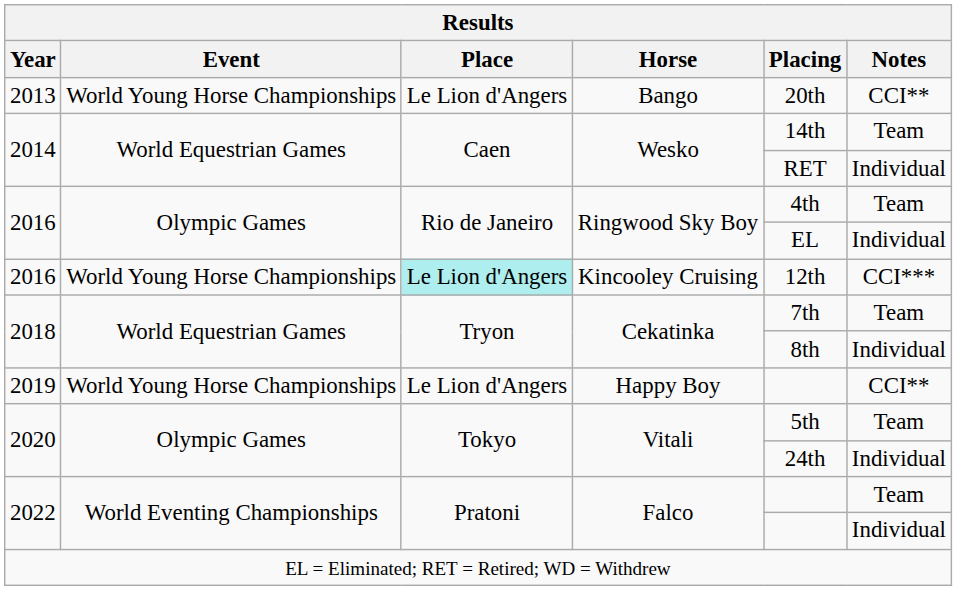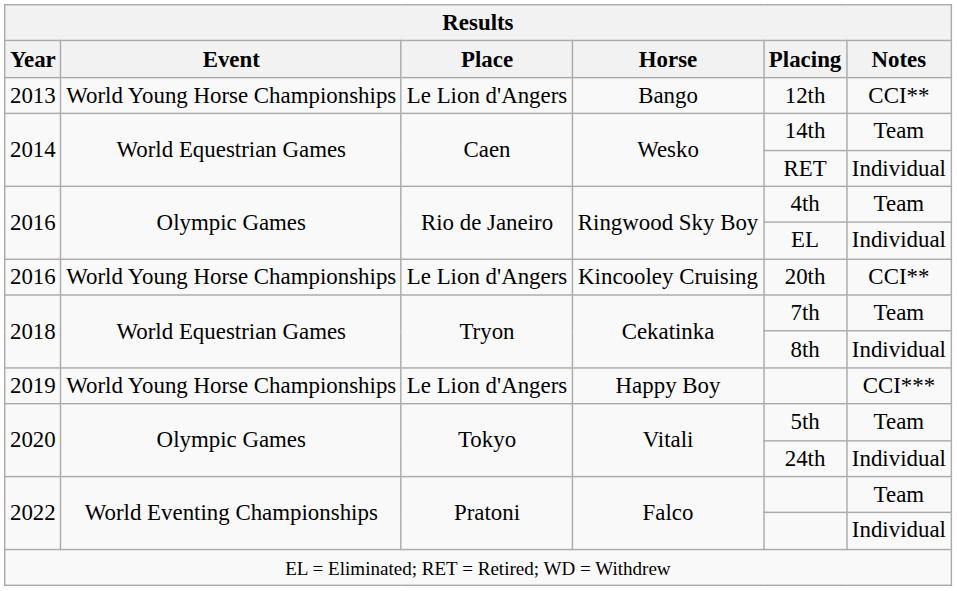Bango | Placing: 20th -> 12th
Kincooley Cruising | Place: paleturquoise background -> no background
Kincooley Cruising | Placing: 12th -> 20th
Kincooley Cruising | Notes: CCI*** -> CCI**
Happy Boy | Notes: CCI** -> CCI***
